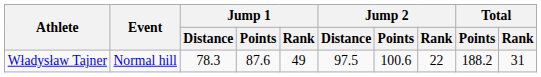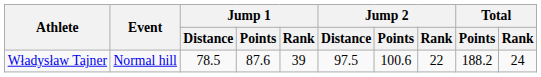Władysław Tajner | Jump 1 / Distance: 78.3 -> 78.5
Władysław Tajner | Jump 1 / Rank: 49 -> 39
Władysław Tajner | Total / Rank: 31 -> 24
